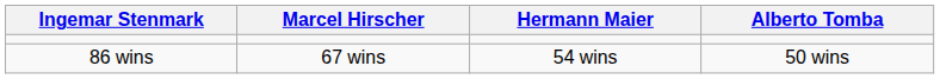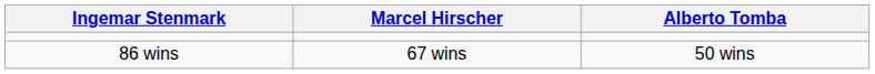- column: Hermann Maier | 54 wins
